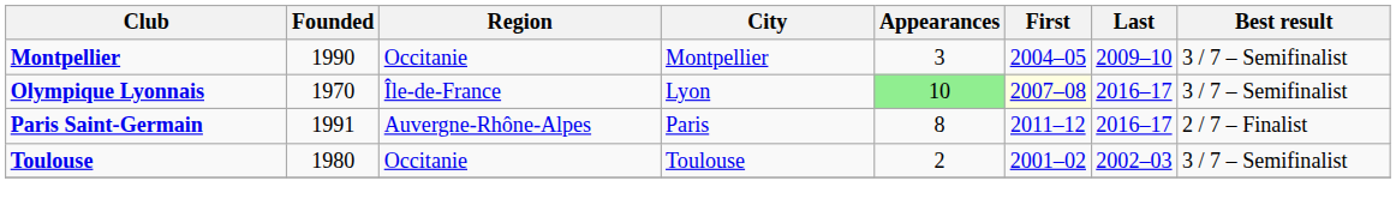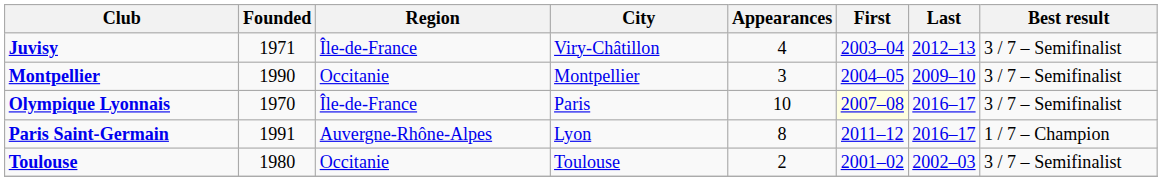+ row: Juvisy | 1971 | Île-de-France | Viry-Châtillon | 4 | 2003–04 | 2012–13 | 3 / 7 – Semifinalist
Olympique Lyonnais | City: Lyon -> Paris
Olympique Lyonnais | Appearances: lightgreen background -> no background
Paris Saint-Germain | City: Paris -> Lyon
Paris Saint-Germain | Best result: 2 / 7 – Finalist -> 1 / 7 – Champion
